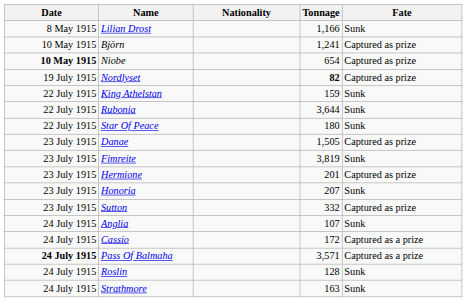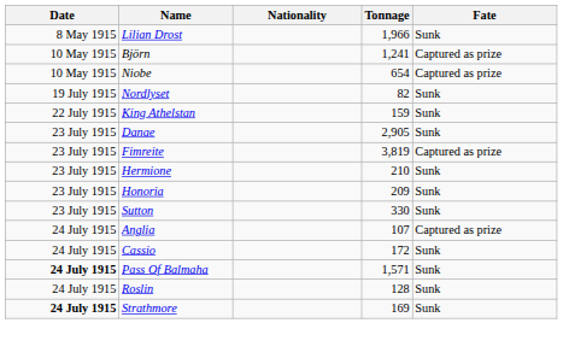Lilian Drost | Tonnage: 1,166 -> 1,966
Niobe | Date: bold -> normal
Nordlyset | Tonnage: bold -> normal
Nordlyset | Fate: Captured as prize -> Sunk
- row: 22 July 1915 | Rubonia | 3,644 | Sunk
- row: 22 July 1915 | Star Of Peace | 180 | Sunk
Danae | Tonnage: 1,505 -> 2,905
Danae | Fate: Captured as prize -> Sunk
Fimreite | Fate: Sunk -> Captured as prize
Hermione | Tonnage: 201 -> 210
Hermione | Fate: Captured as prize -> Sunk
Honoria | Tonnage: 207 -> 209
Sutton | Tonnage: 332 -> 330
Sutton | Fate: Captured as prize -> Sunk
Anglia | Fate: Sunk -> Captured as prize
Cassio | Fate: Captured as a prize -> Sunk
Pass Of Balmaha | Tonnage: 3,571 -> 1,571
Pass Of Balmaha | Fate: Captured as a prize -> Sunk
Strathmore | Date: normal -> bold
Strathmore | Tonnage: 163 -> 169
